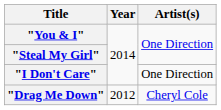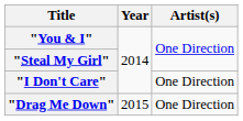"Drag Me Down" | Year: 2012 -> 2015
"Drag Me Down" | Artist(s): Cheryl Cole -> One Direction
